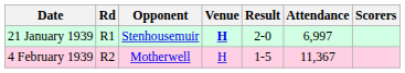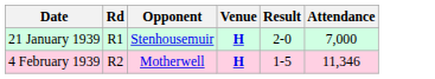- column: Scorers
21 January 1939 | Attendance: 6,997 -> 7,000
4 February 1939 | Venue: normal -> bold
4 February 1939 | Attendance: 11,367 -> 11,346
